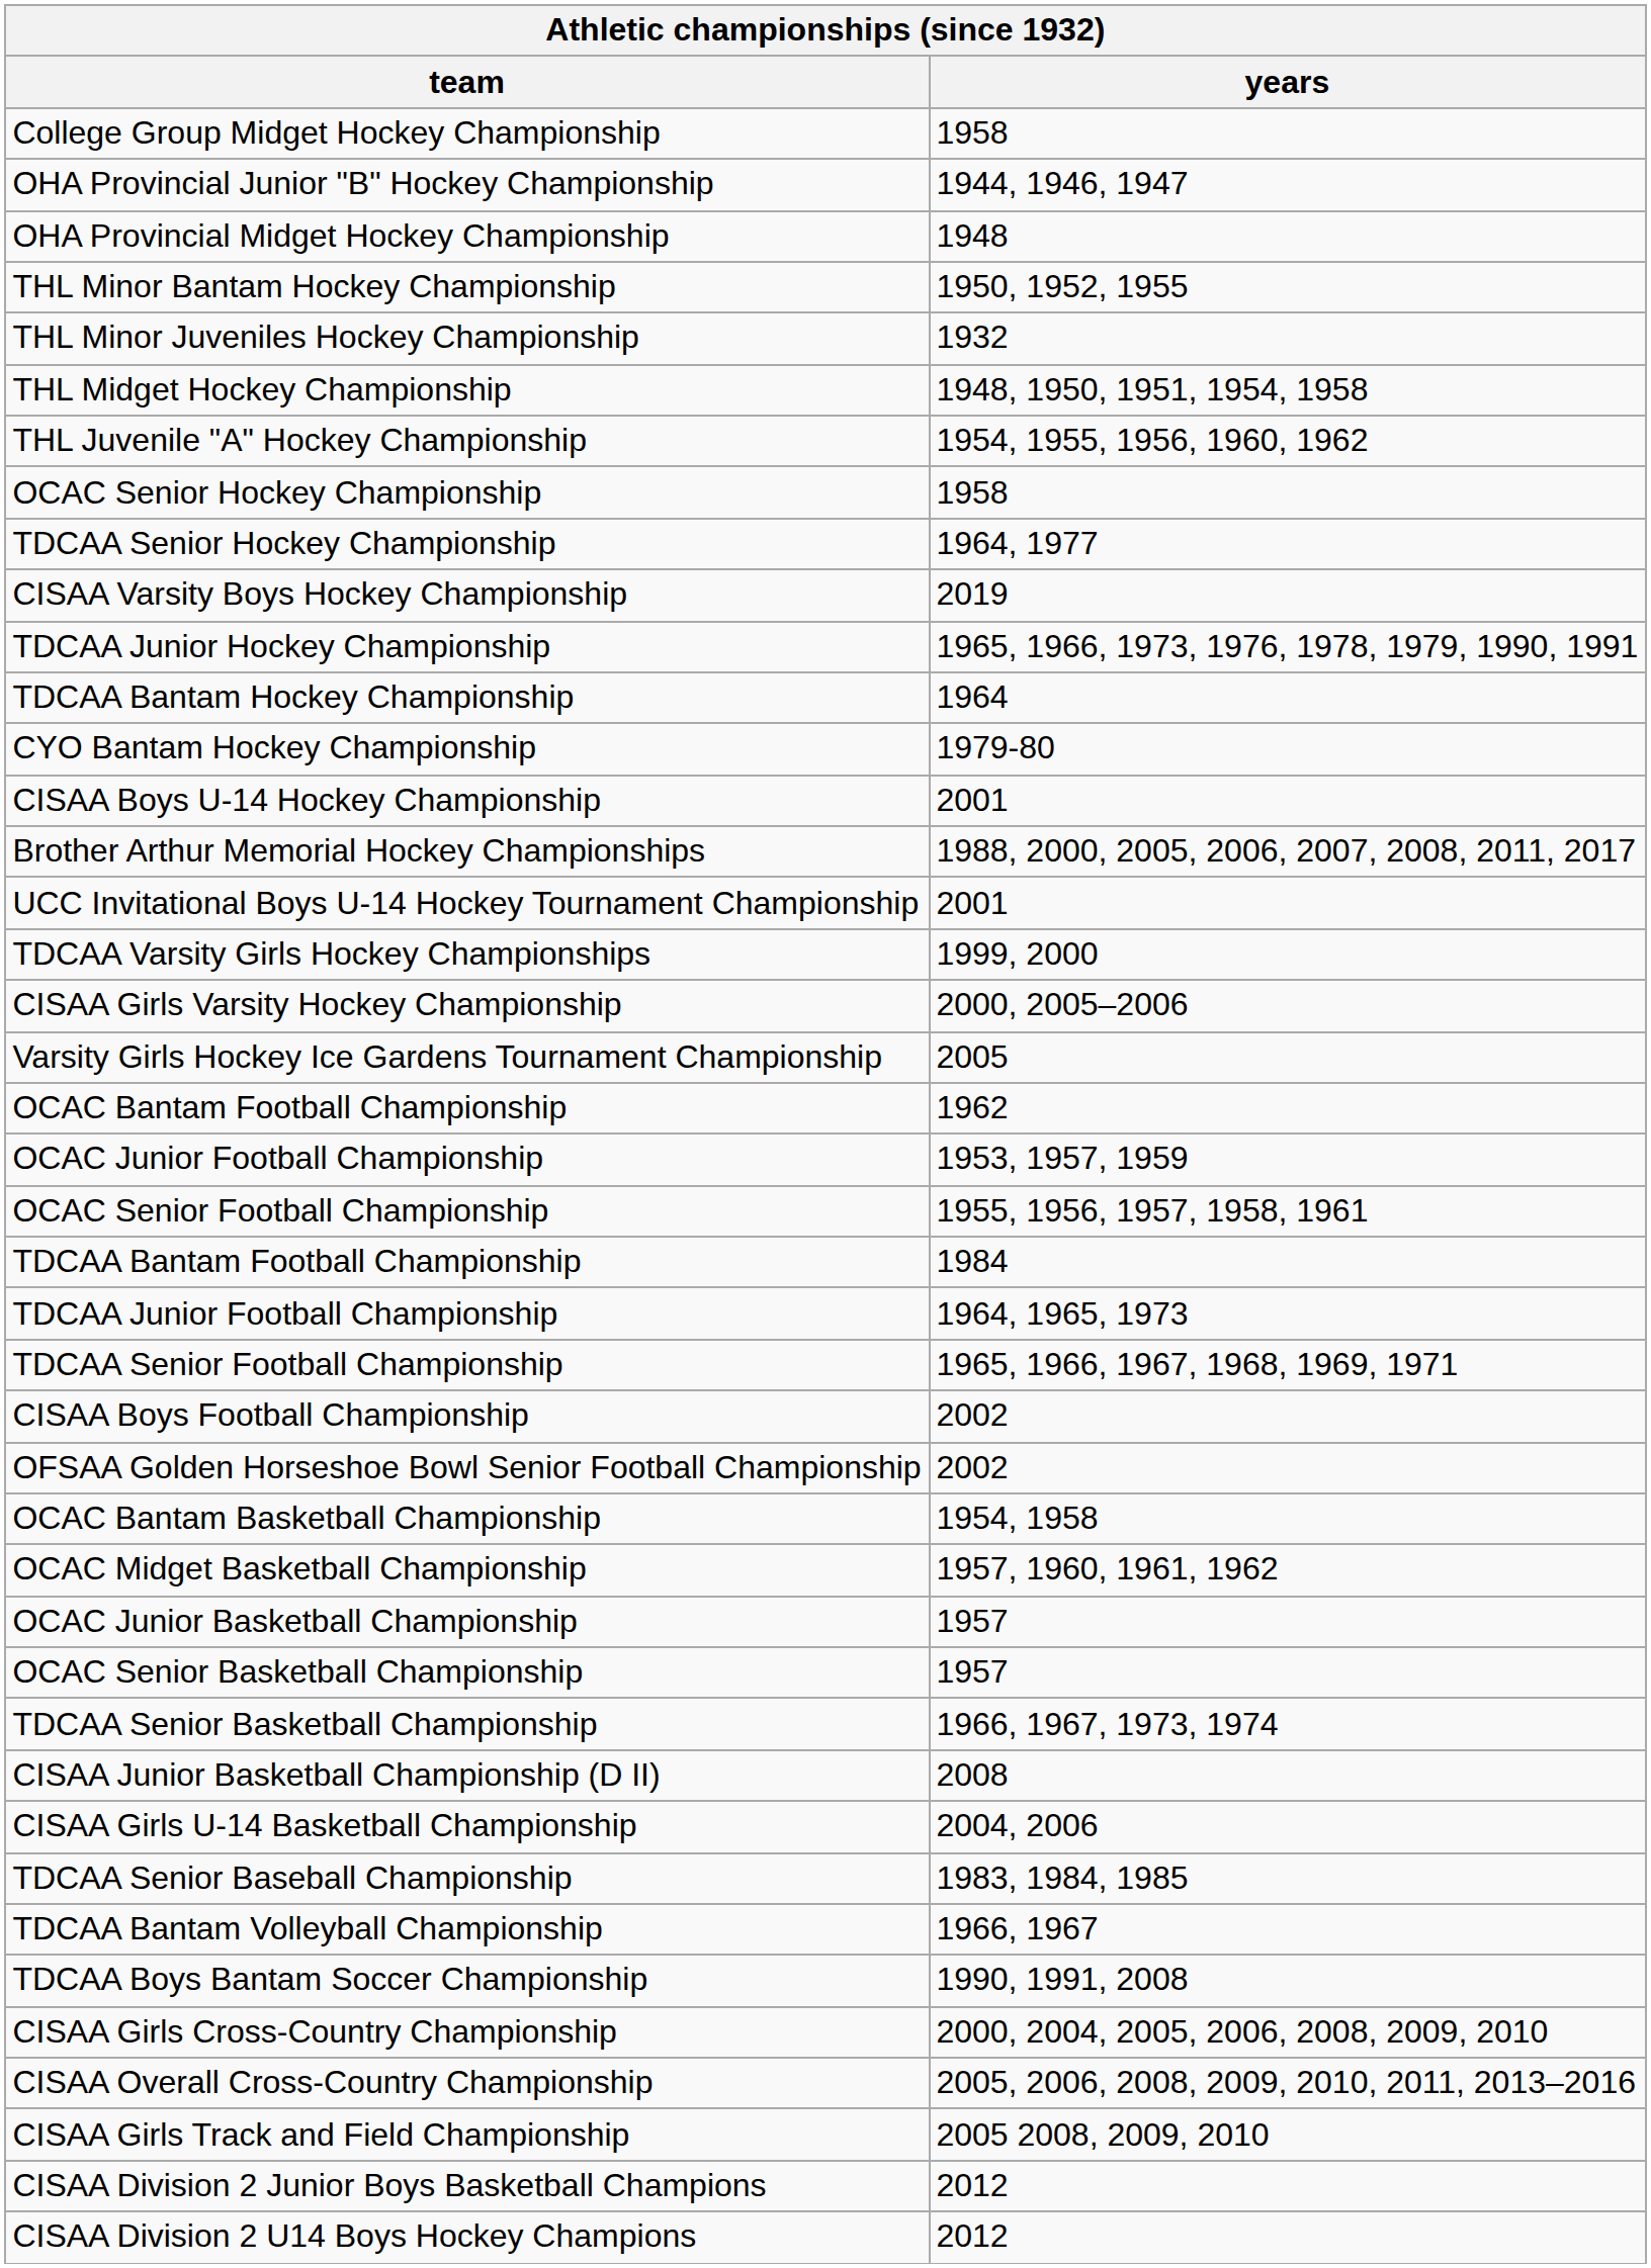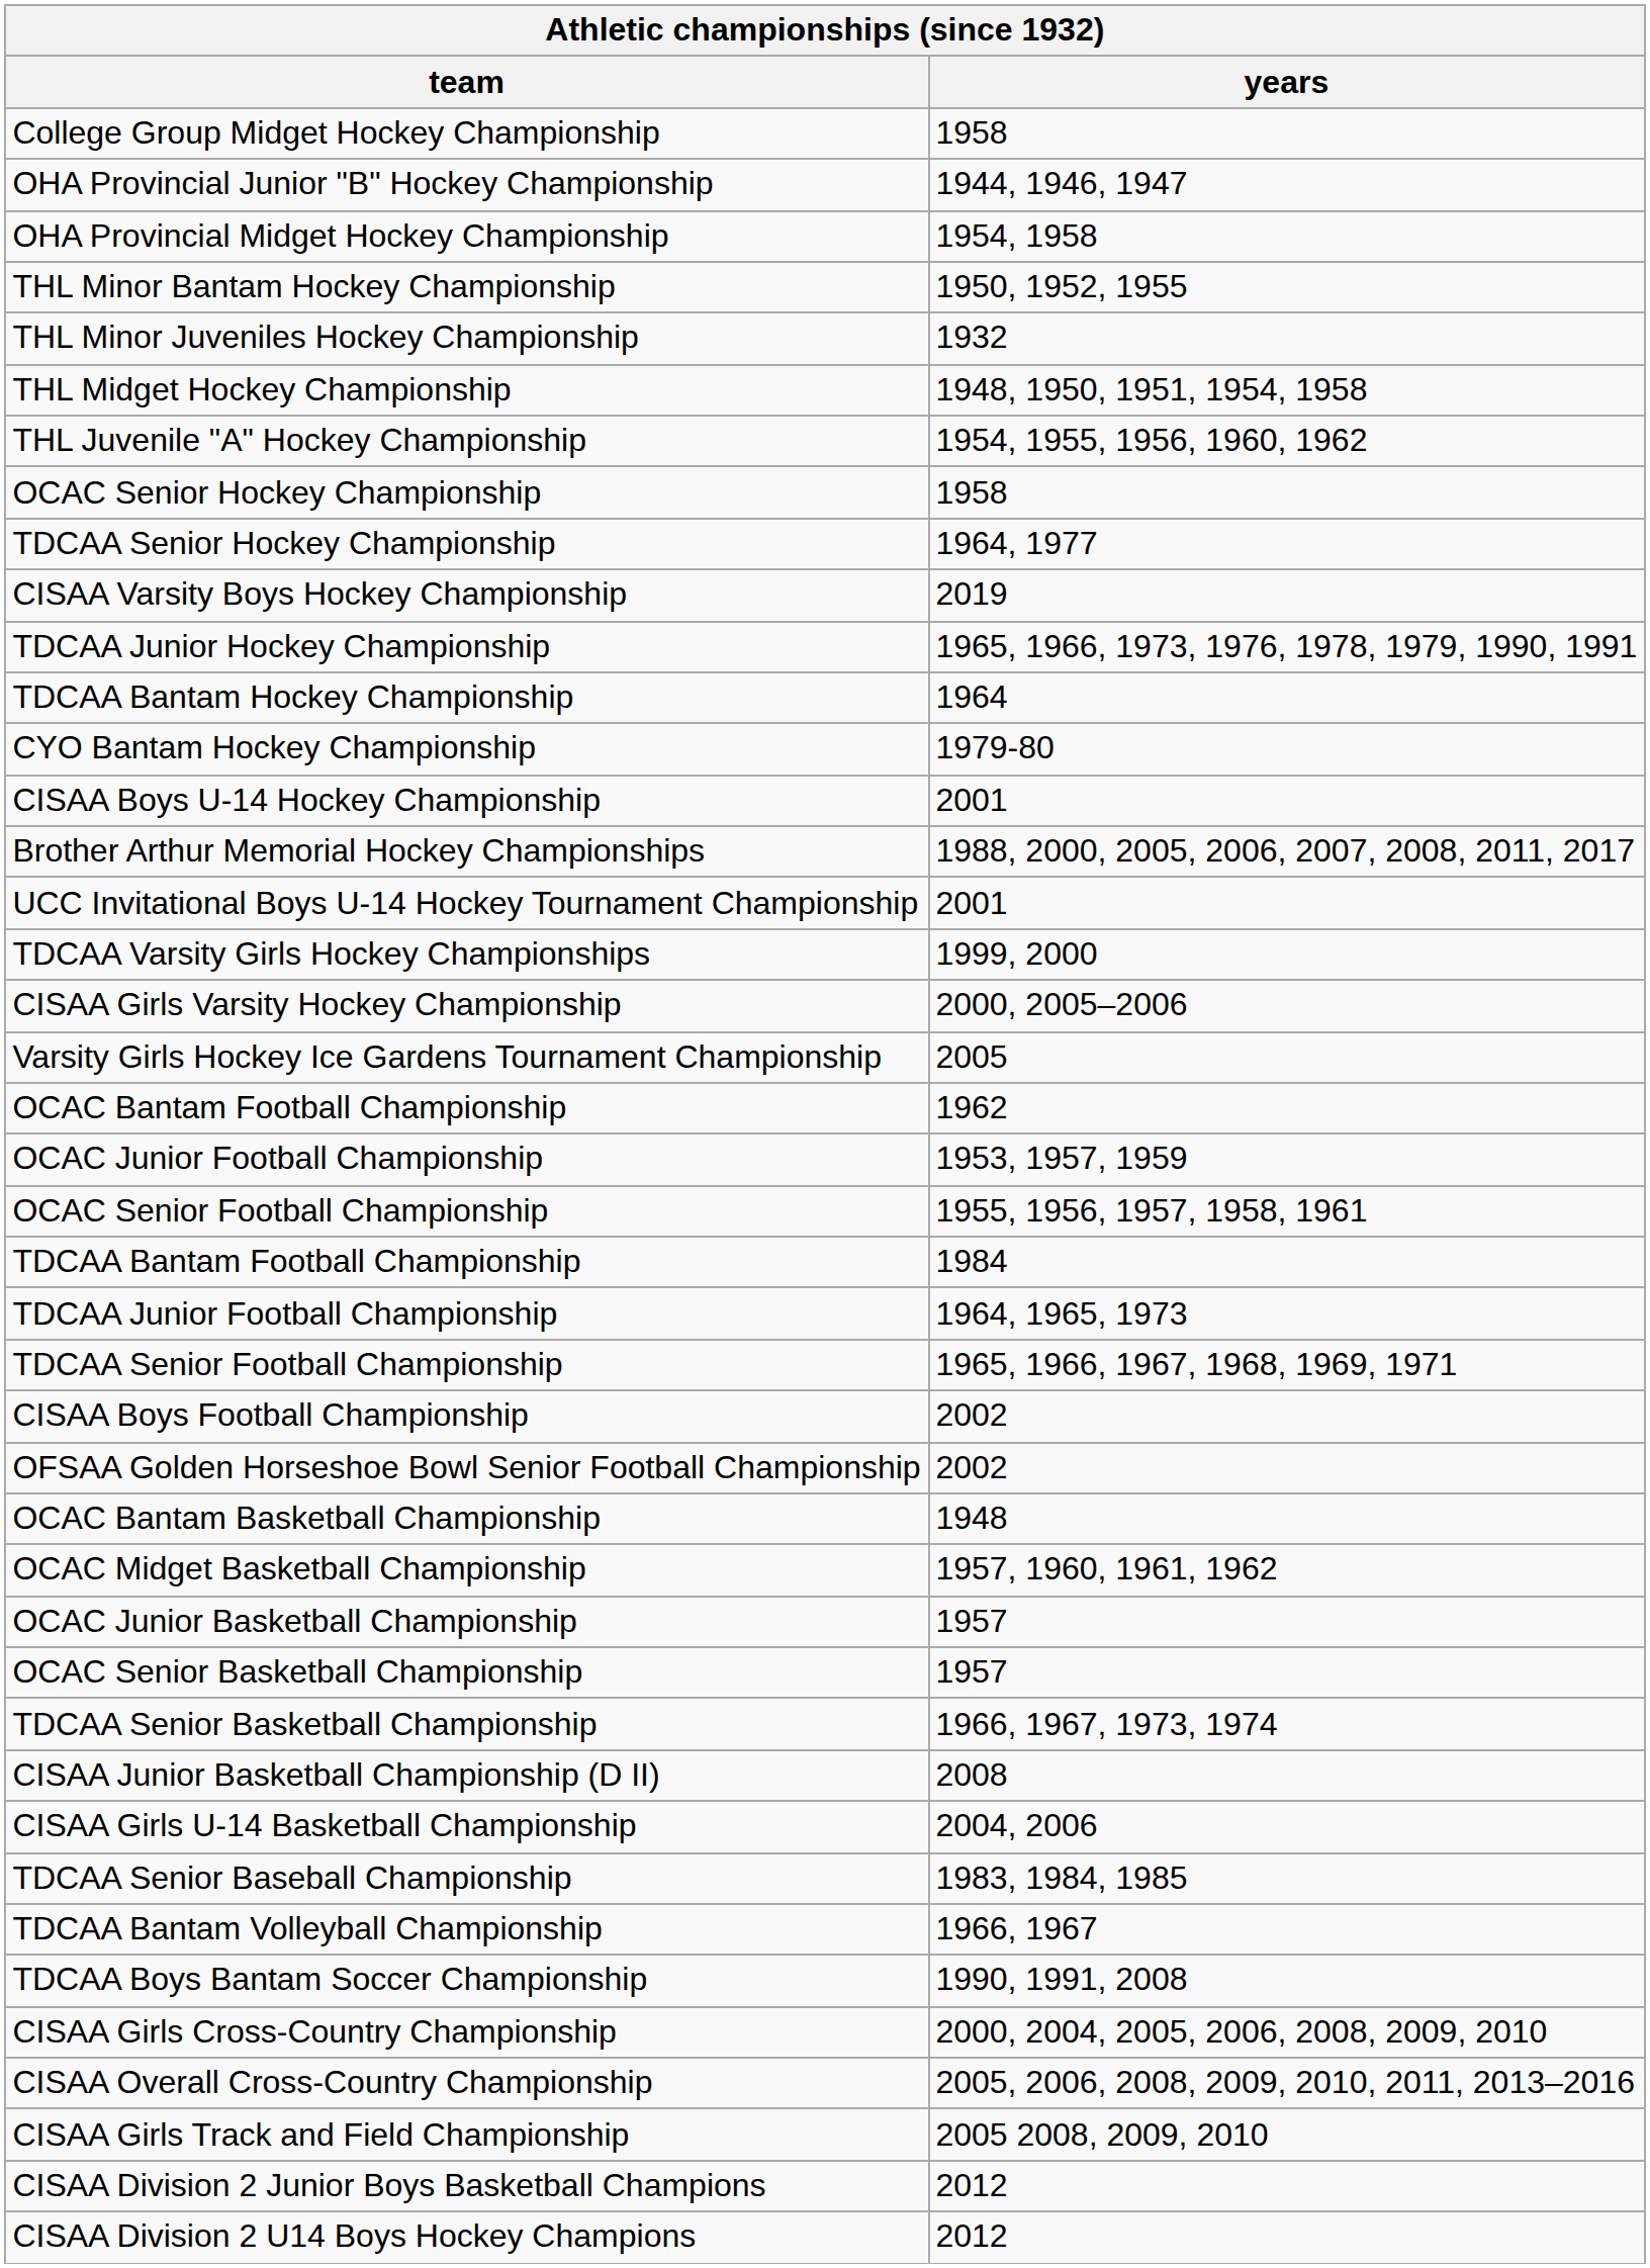OHA Provincial Midget Hockey Championship | years: 1948 -> 1954, 1958
OCAC Bantam Basketball Championship | years: 1954, 1958 -> 1948
